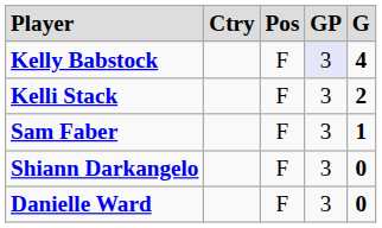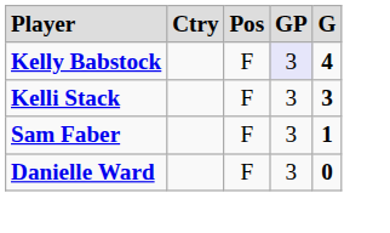Kelli Stack | column 5: 2 -> 3
- row: Shiann Darkangelo | F | 3 | 0
